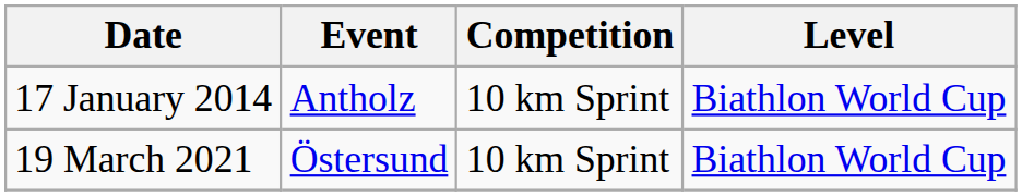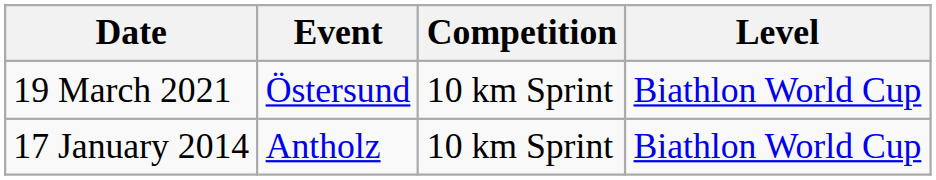rows swapped: 17 January 2014 <-> 19 March 2021
